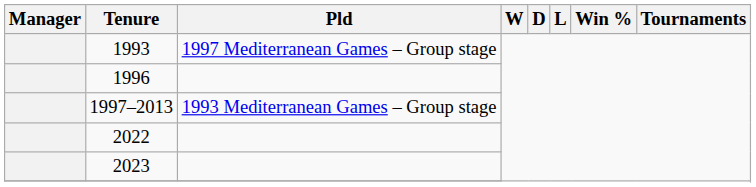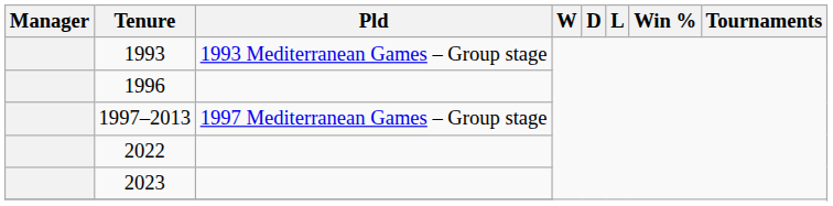1993 | Pld: 1997 Mediterranean Games – Group stage -> 1993 Mediterranean Games – Group stage
1997–2013 | Pld: 1993 Mediterranean Games – Group stage -> 1997 Mediterranean Games – Group stage
